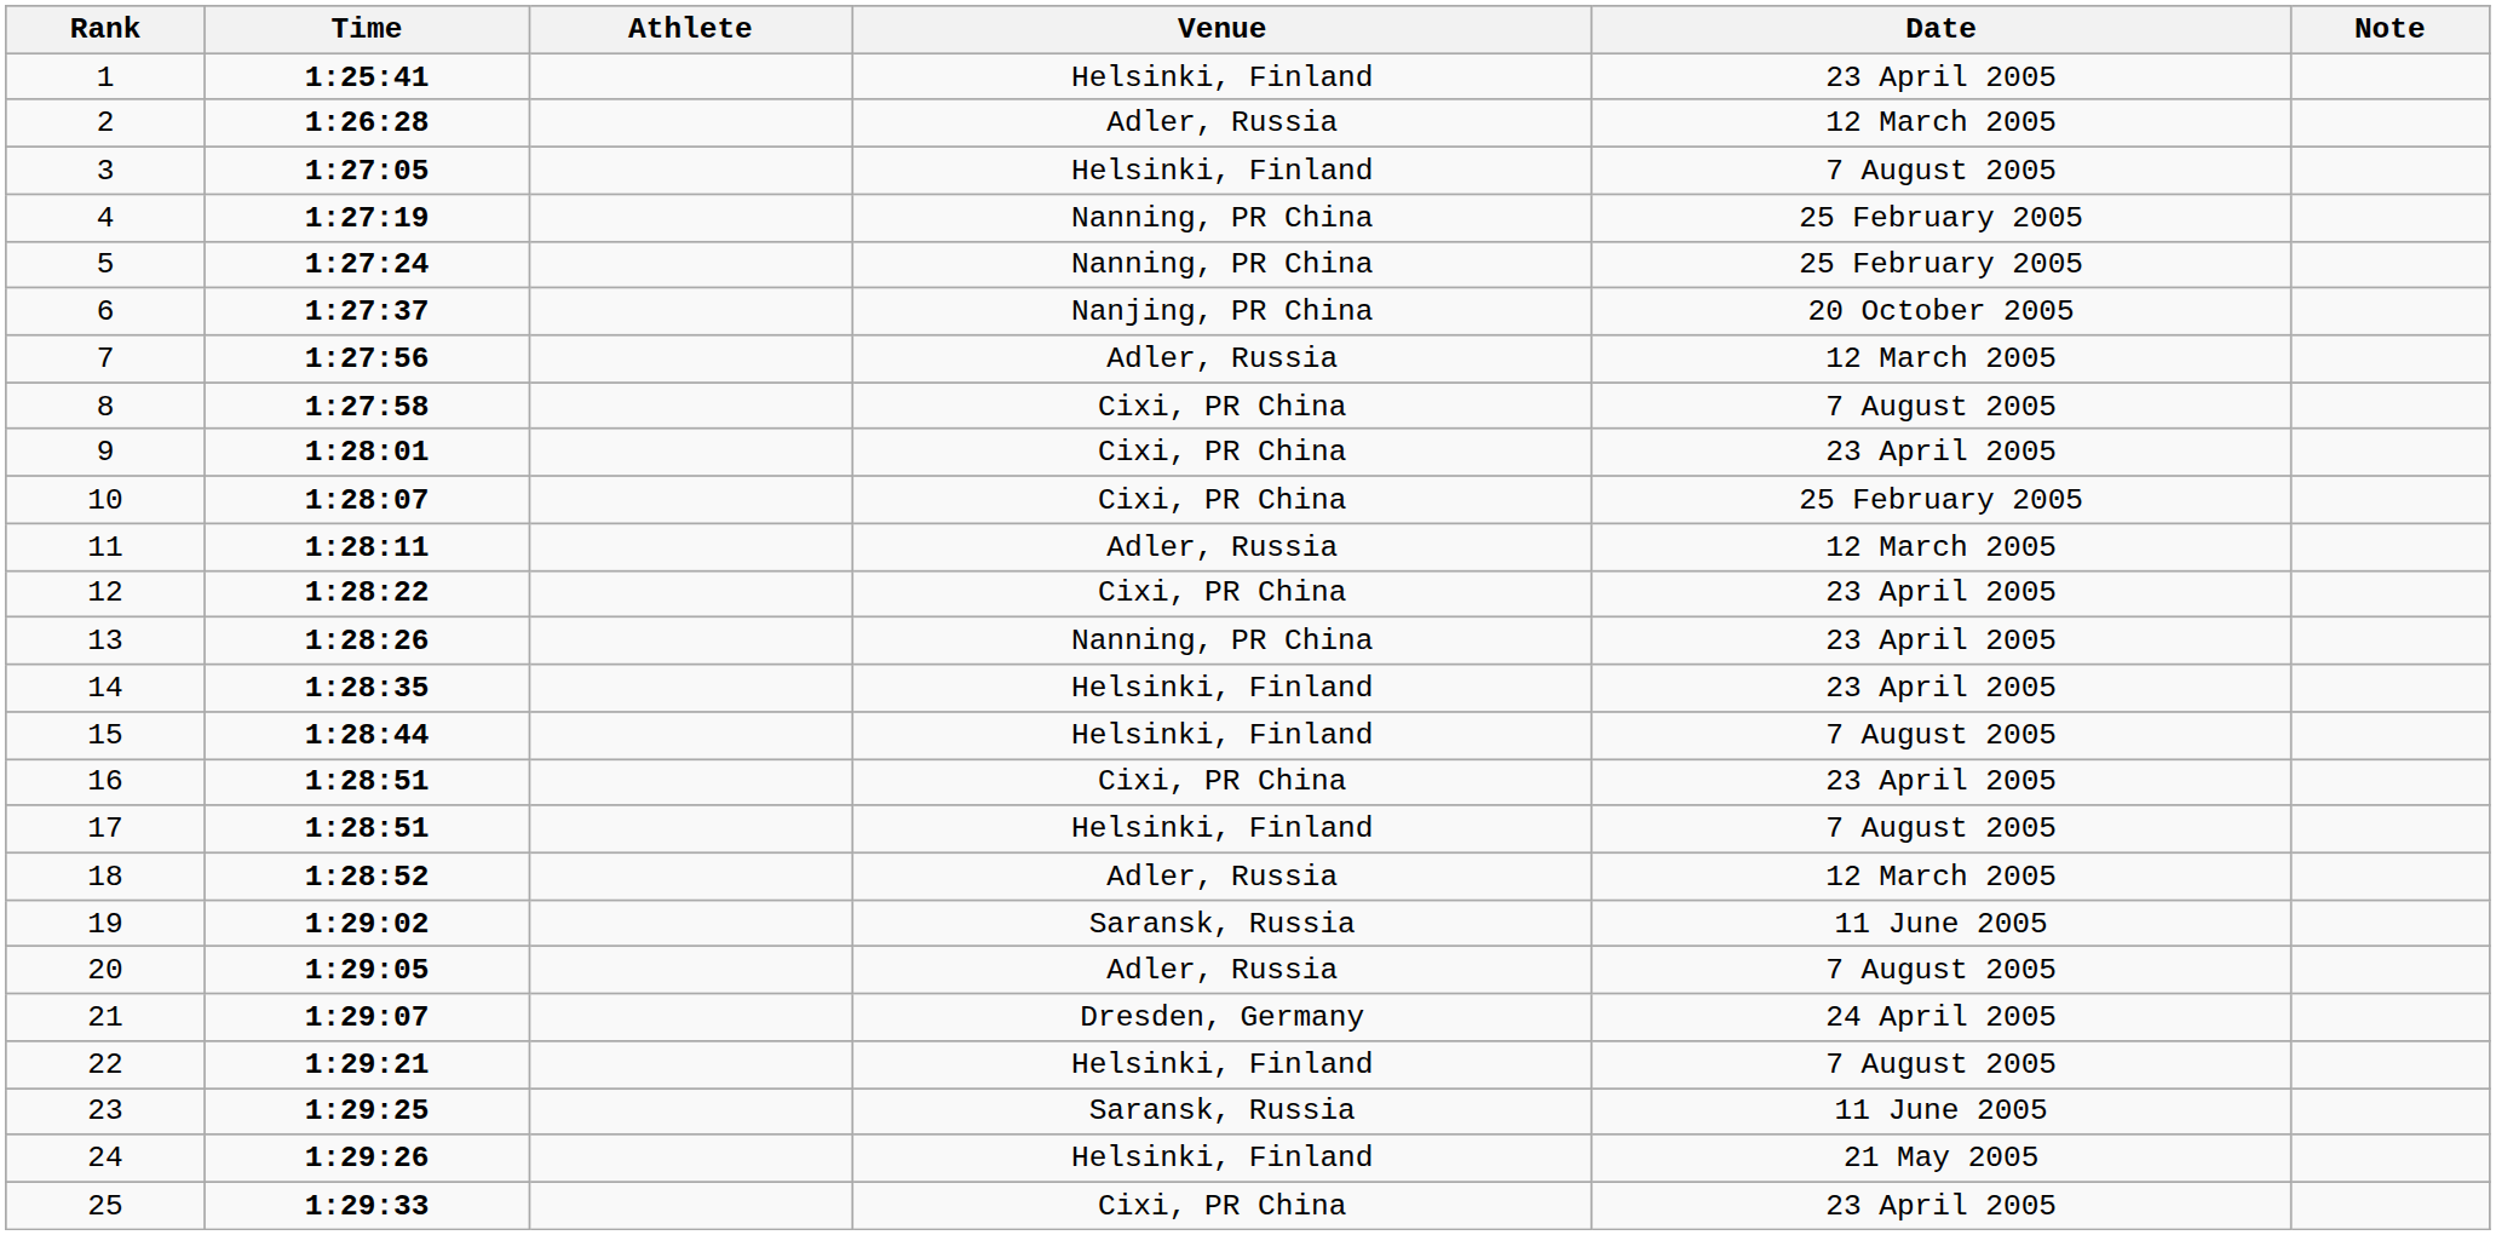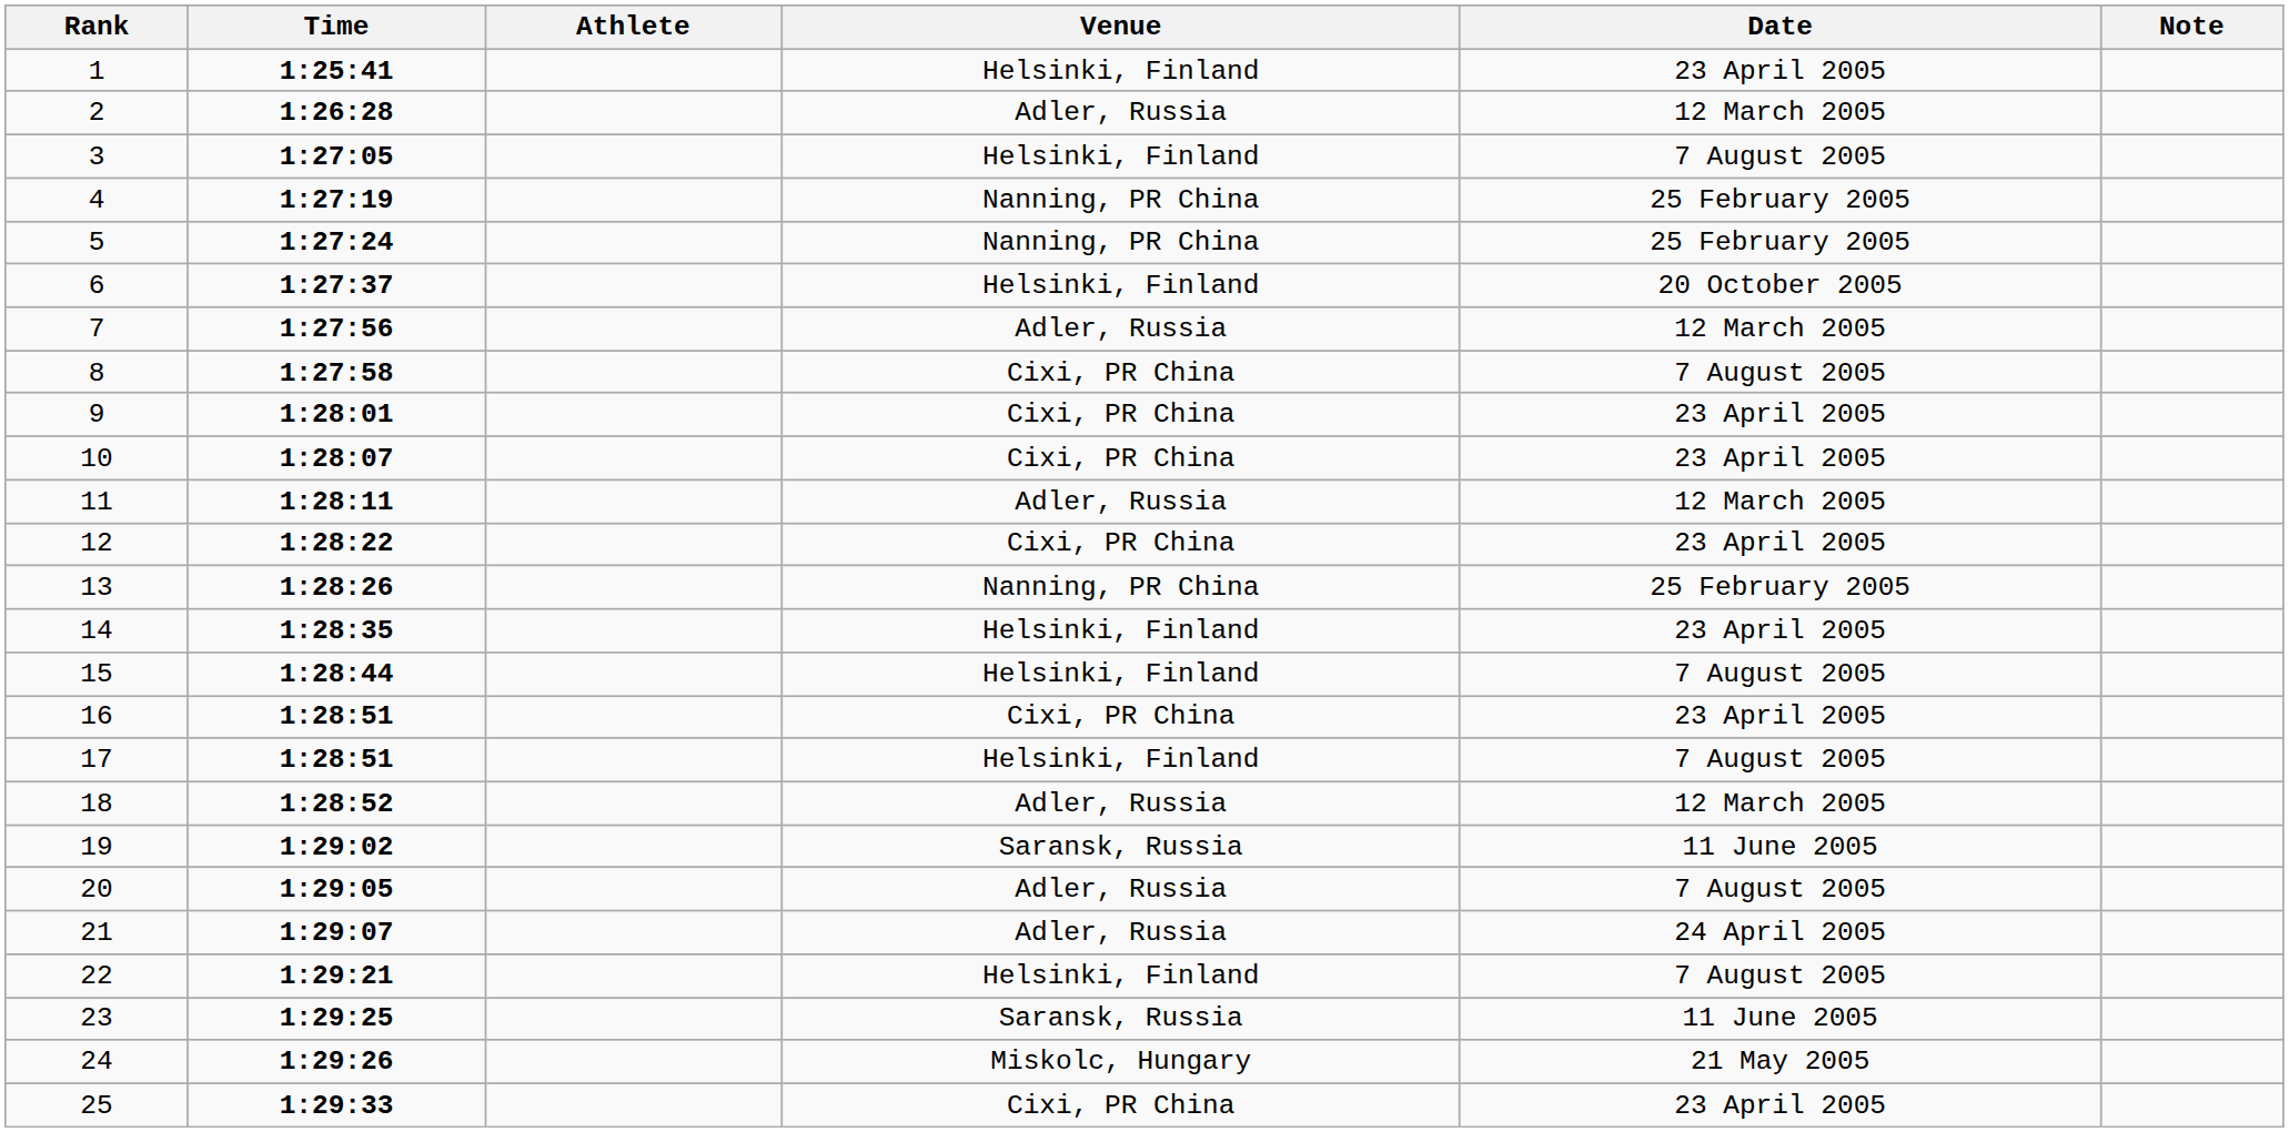6 | Venue: Nanjing, PR China -> Helsinki, Finland
10 | Date: 25 February 2005 -> 23 April 2005
13 | Date: 23 April 2005 -> 25 February 2005
21 | Venue: Dresden, Germany -> Adler, Russia
24 | Venue: Helsinki, Finland -> Miskolc, Hungary
